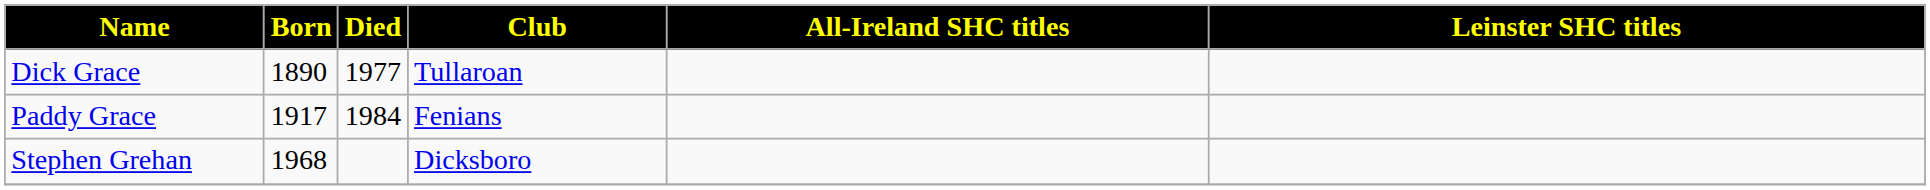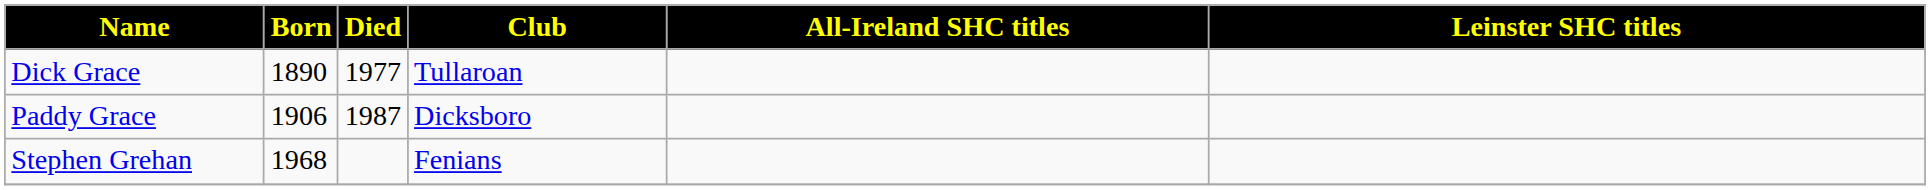Paddy Grace | Born: 1917 -> 1906
Paddy Grace | Died: 1984 -> 1987
Paddy Grace | Club: Fenians -> Dicksboro
Stephen Grehan | Club: Dicksboro -> Fenians
